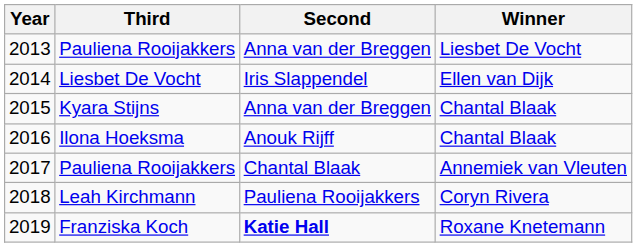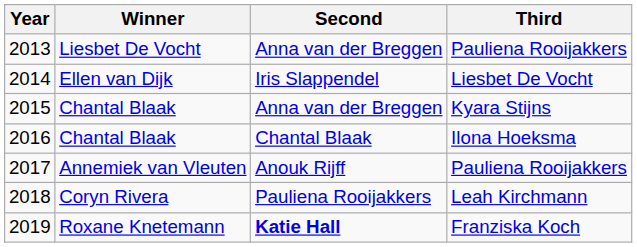columns swapped: Winner <-> Third
2016 | Second: Anouk Rijff -> Chantal Blaak
2017 | Second: Chantal Blaak -> Anouk Rijff
